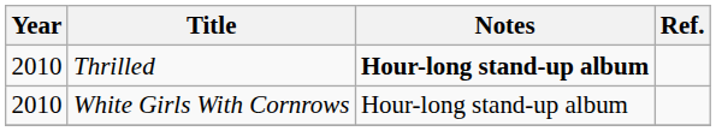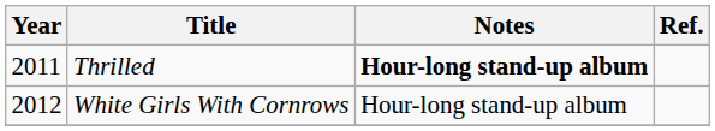Thrilled | Year: 2010 -> 2011
White Girls With Cornrows | Year: 2010 -> 2012
